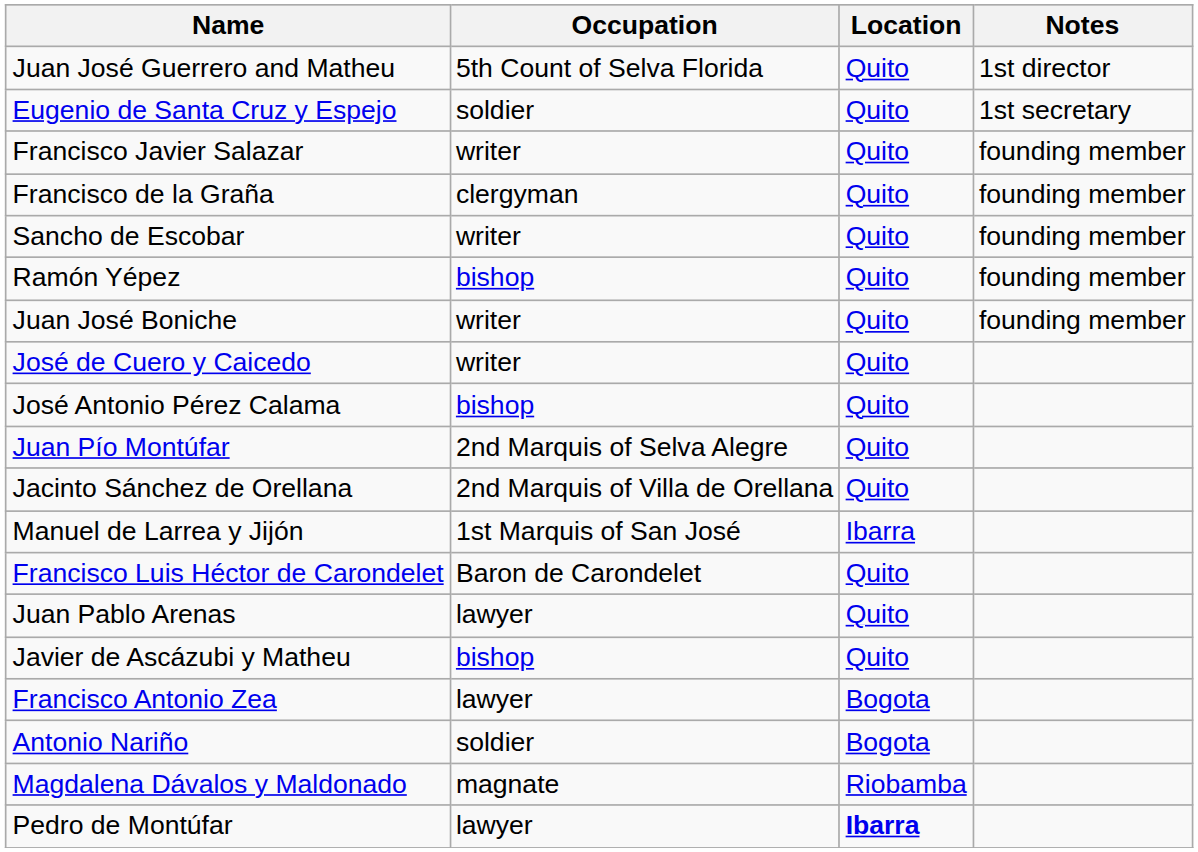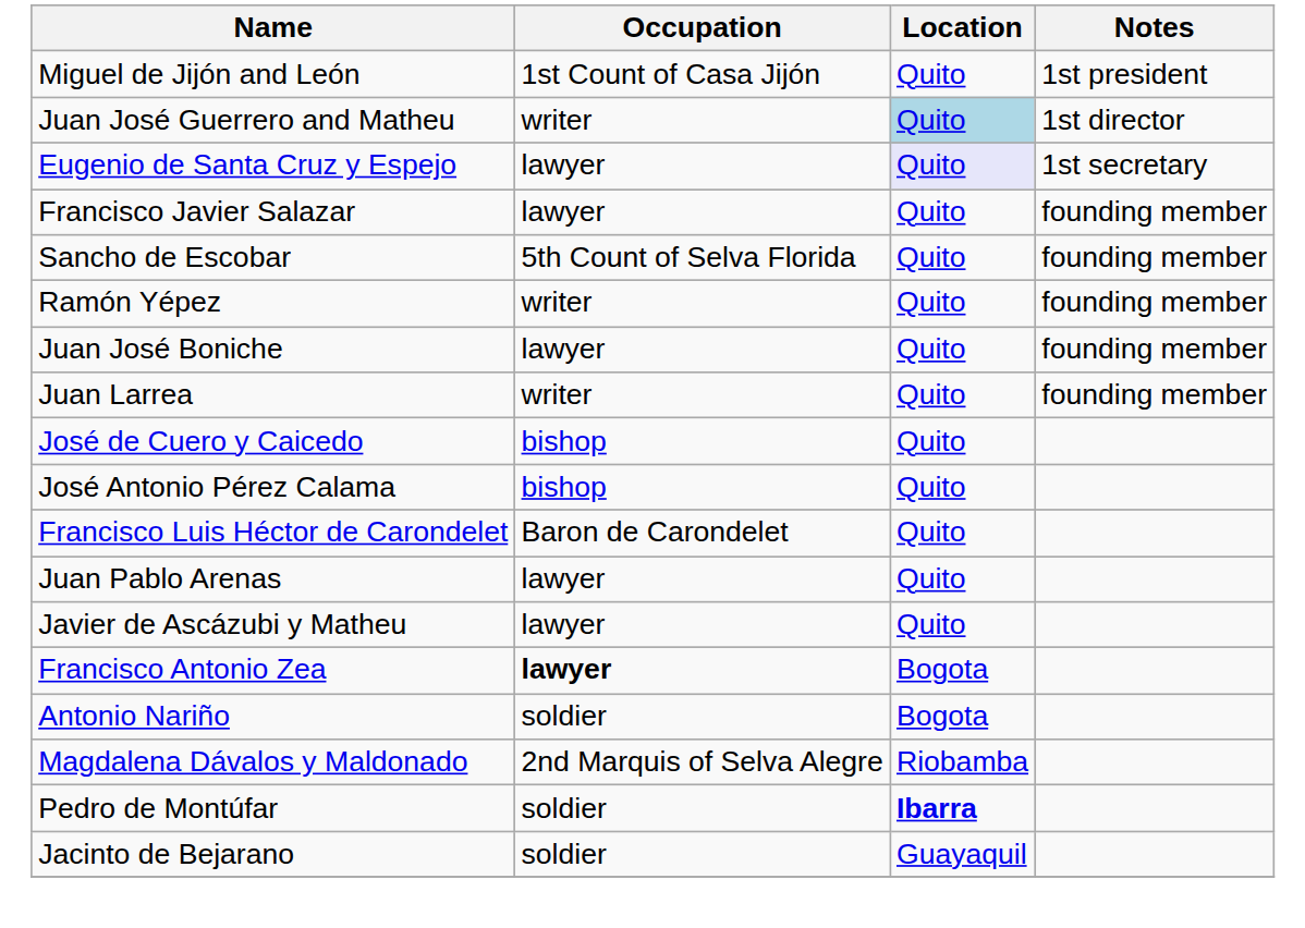+ row: Miguel de Jijón and León | 1st Count of Casa Jijón | Quito | 1st president
Juan José Guerrero and Matheu | Occupation: 5th Count of Selva Florida -> writer
Juan José Guerrero and Matheu | Location: no background -> lightblue background
Eugenio de Santa Cruz y Espejo | Occupation: soldier -> lawyer
Eugenio de Santa Cruz y Espejo | Location: no background -> lavender background
Francisco Javier Salazar | Occupation: writer -> lawyer
- row: Francisco de la Graña | clergyman | Quito | founding member
Sancho de Escobar | Occupation: writer -> 5th Count of Selva Florida
Ramón Yépez | Occupation: bishop -> writer
Juan José Boniche | Occupation: writer -> lawyer
+ row: Juan Larrea | writer | Quito | founding member
José de Cuero y Caicedo | Occupation: writer -> bishop
- row: Juan Pío Montúfar | 2nd Marquis of Selva Alegre | Quito
- row: Jacinto Sánchez de Orellana | 2nd Marquis of Villa de Orellana | Quito
- row: Manuel de Larrea y Jijón | 1st Marquis of San José | Ibarra
Javier de Ascázubi y Matheu | Occupation: bishop -> lawyer
Francisco Antonio Zea | Occupation: normal -> bold
Magdalena Dávalos y Maldonado | Occupation: magnate -> 2nd Marquis of Selva Alegre
Pedro de Montúfar | Occupation: lawyer -> soldier
+ row: Jacinto de Bejarano | soldier | Guayaquil
